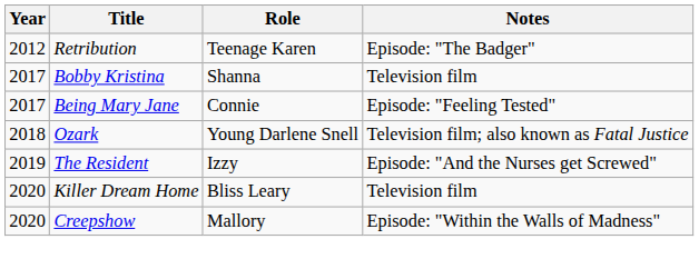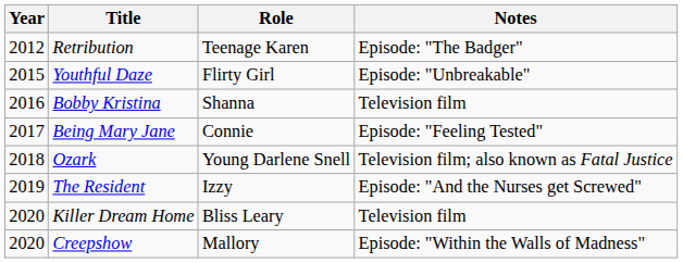+ row: 2015 | Youthful Daze | Flirty Girl | Episode: "Unbreakable"
Bobby Kristina | Year: 2017 -> 2016
